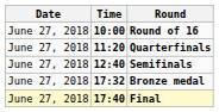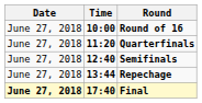+ row: June 27, 2018 | 13:44 | Repechage
- row: June 27, 2018 | 17:32 | Bronze medal
Final | Date: normal -> bold
